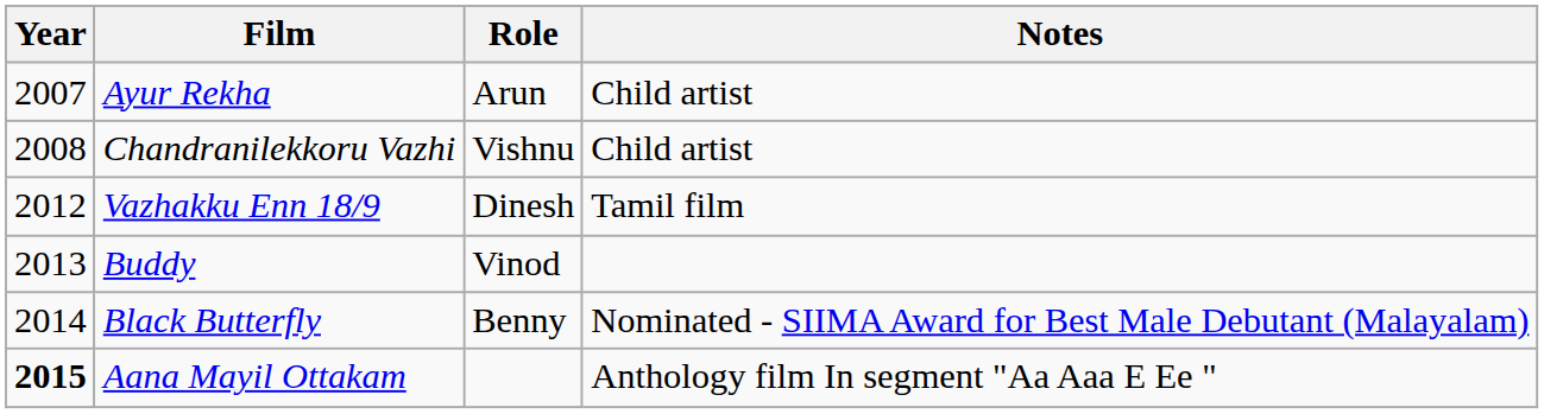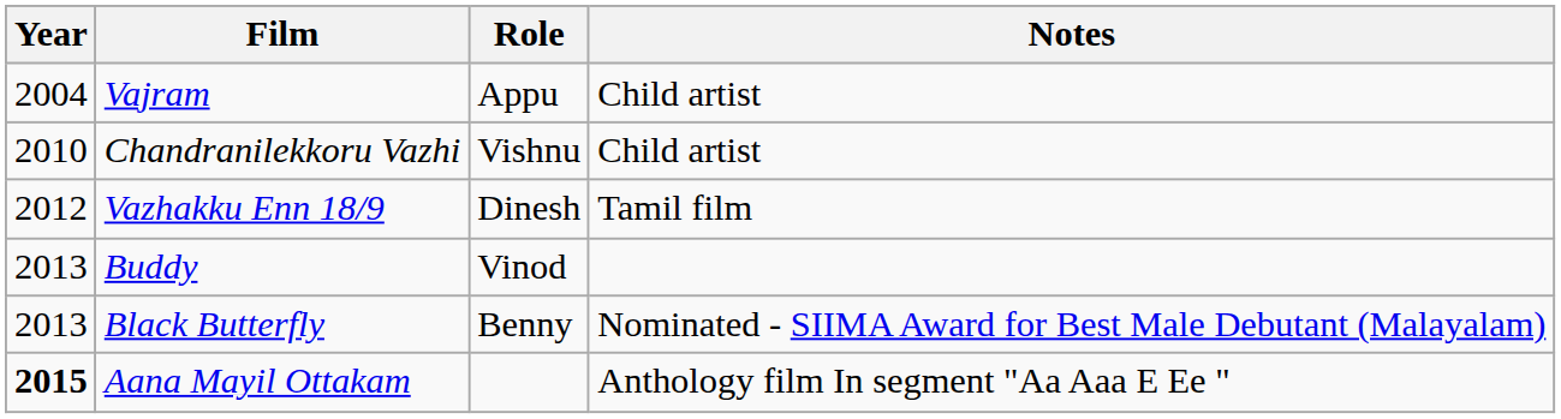+ row: 2004 | Vajram | Appu | Child artist
- row: 2007 | Ayur Rekha | Arun | Child artist
Chandranilekkoru Vazhi | Year: 2008 -> 2010
Black Butterfly | Year: 2014 -> 2013
